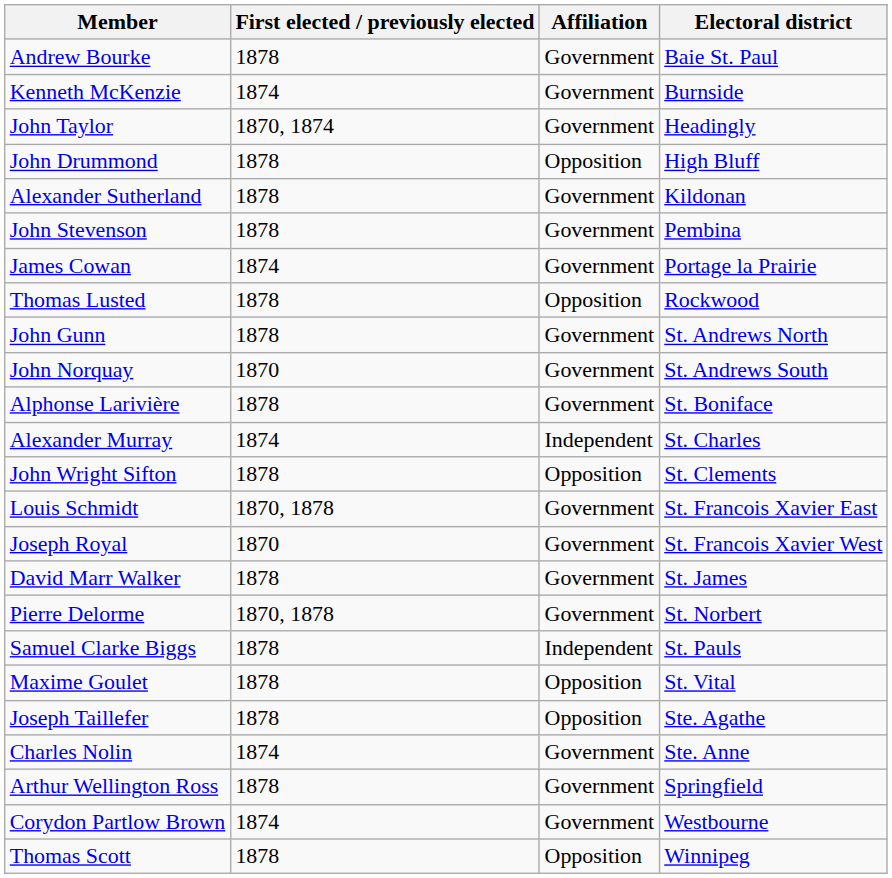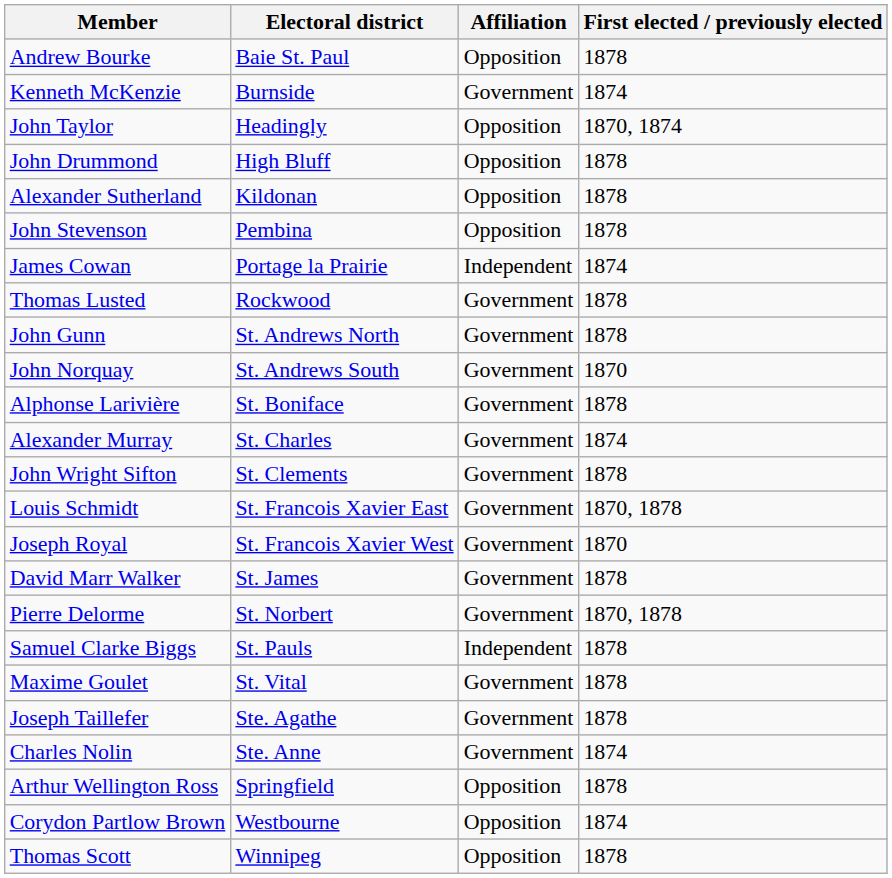columns swapped: Electoral district <-> First elected / previously elected
Andrew Bourke | Affiliation: Government -> Opposition
John Taylor | Affiliation: Government -> Opposition
Alexander Sutherland | Affiliation: Government -> Opposition
John Stevenson | Affiliation: Government -> Opposition
James Cowan | Affiliation: Government -> Independent
Thomas Lusted | Affiliation: Opposition -> Government
Alexander Murray | Affiliation: Independent -> Government
John Wright Sifton | Affiliation: Opposition -> Government
Maxime Goulet | Affiliation: Opposition -> Government
Joseph Taillefer | Affiliation: Opposition -> Government
Arthur Wellington Ross | Affiliation: Government -> Opposition
Corydon Partlow Brown | Affiliation: Government -> Opposition
